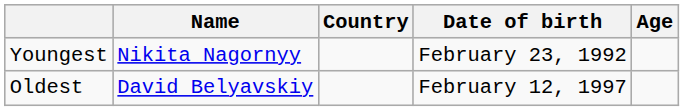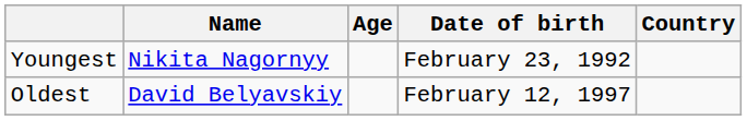columns swapped: Country <-> Age
